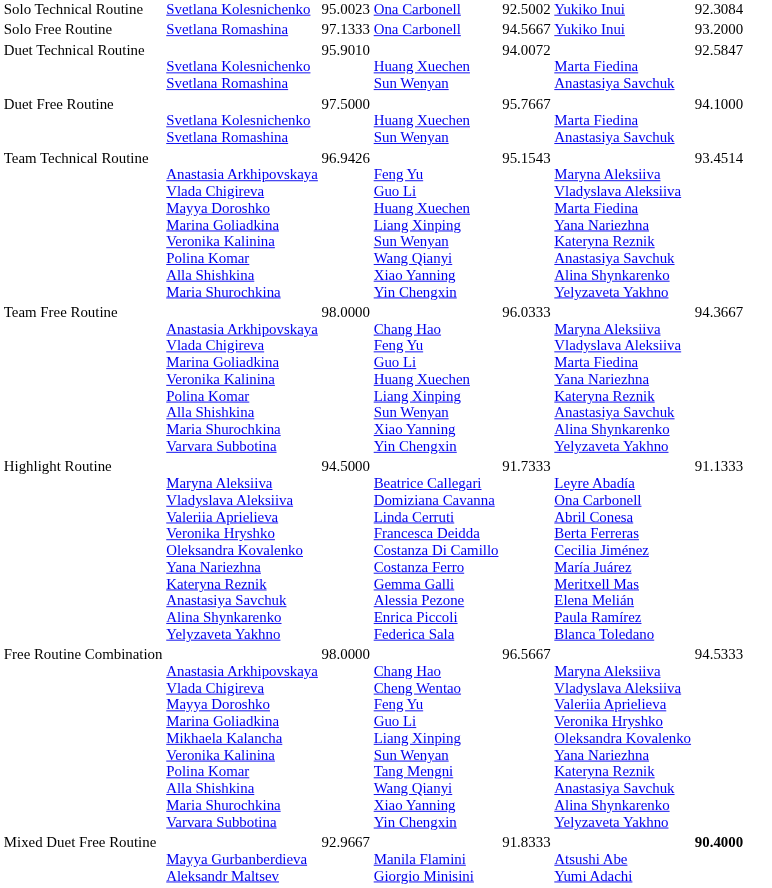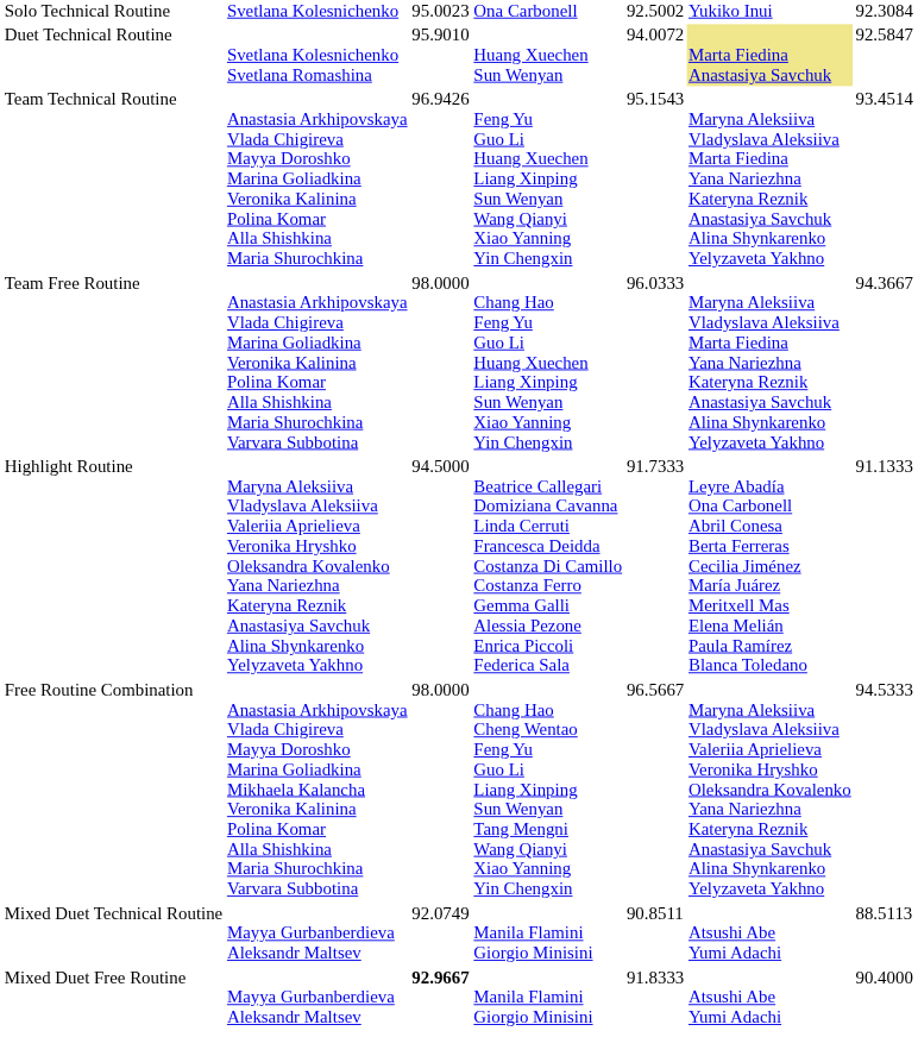- row: Solo Free Routine | Svetlana Romashina | 97.1333 | Ona Carbonell | 94.5667 | Yukiko Inui | 93.2000
Duet Technical Routine | column 6: no background -> khaki background
- row: Duet Free Routine | Svetlana Kolesnichenko Svetlana Romashina | 97.5000 | Huang Xuechen Sun Wenyan | 95.7667 | Marta Fiedina Anastasiya Savchuk | 94.1000
+ row: Mixed Duet Technical Routine | Mayya Gurbanberdieva Aleksandr Maltsev | 92.0749 | Manila Flamini Giorgio Minisini | 90.8511 | Atsushi Abe Yumi Adachi | 88.5113
Mixed Duet Free Routine | column 3: normal -> bold
Mixed Duet Free Routine | column 7: bold -> normal
